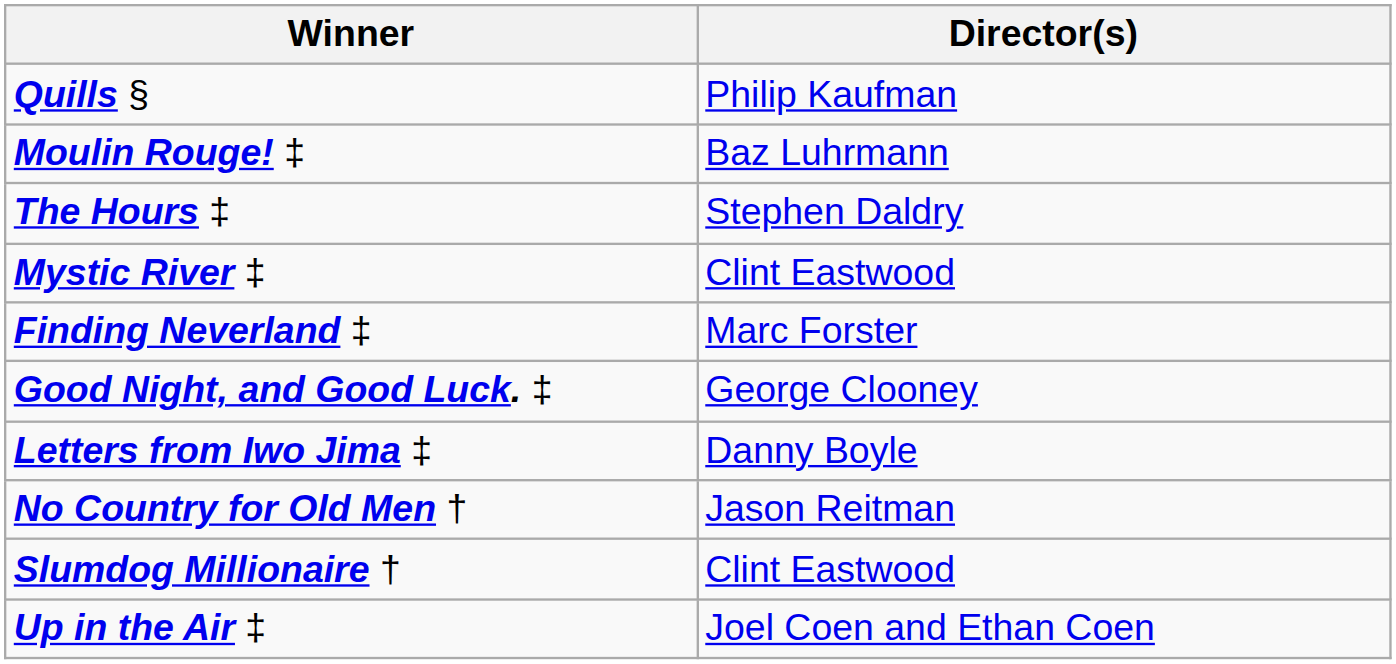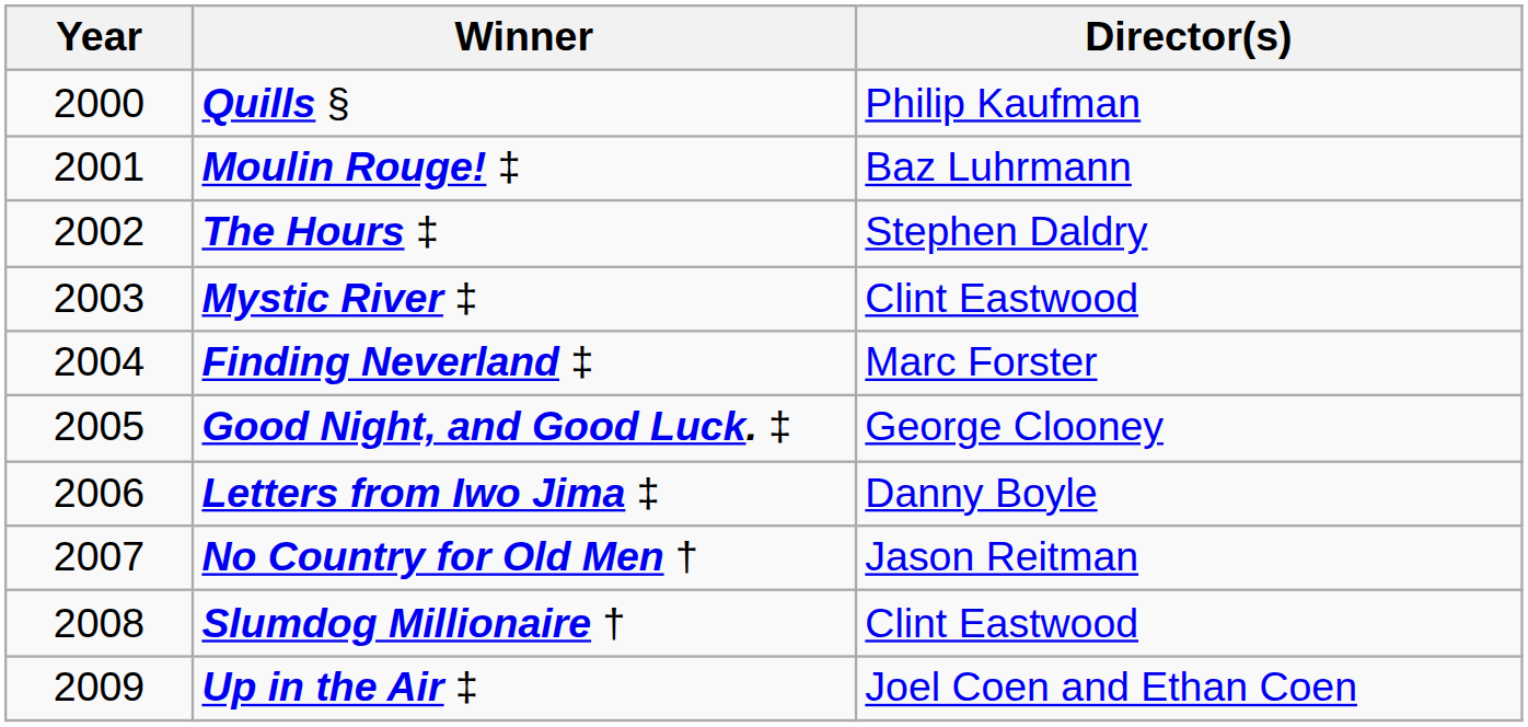+ column: Year | 2000 | 2001 | 2002 | 2003 | 2004 | 2005 | 2006 | 2007 | 2008 | 2009
